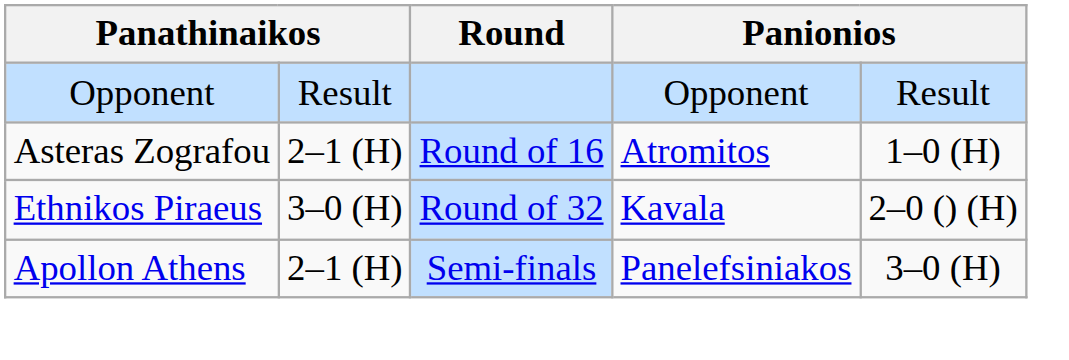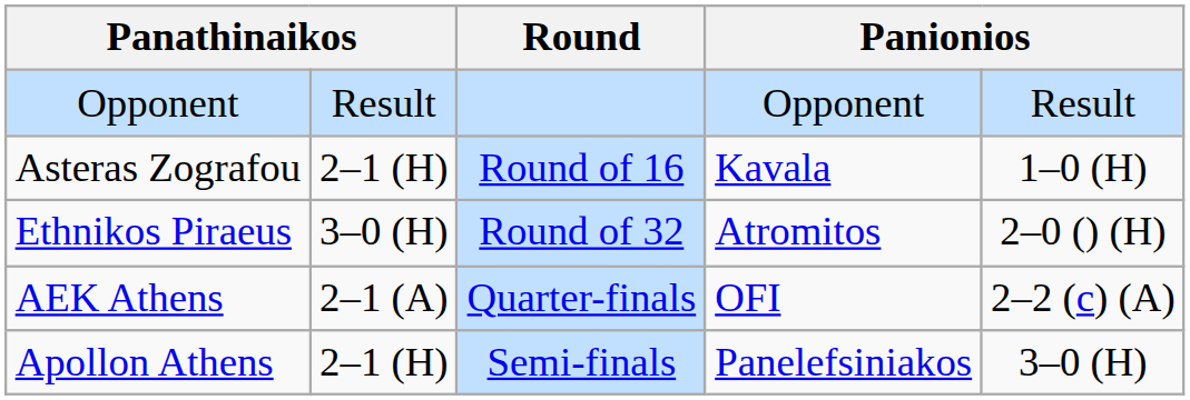Asteras Zografou | column 4: Atromitos -> Kavala
Ethnikos Piraeus | column 4: Kavala -> Atromitos
+ row: AEK Athens | 2–1 (A) | Quarter-finals | OFI | 2–2 (c) (A)
